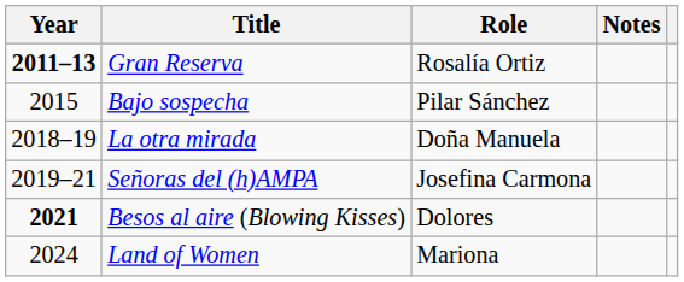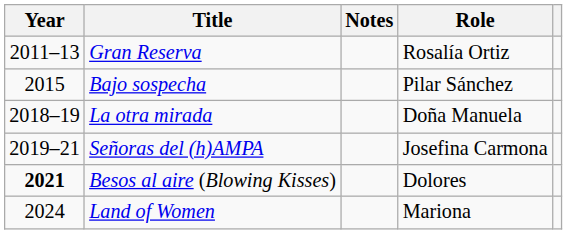columns swapped: Role <-> Notes
Gran Reserva | Year: bold -> normal
